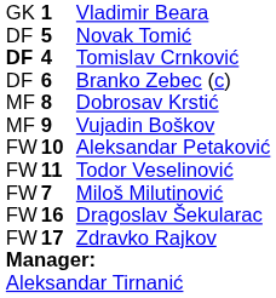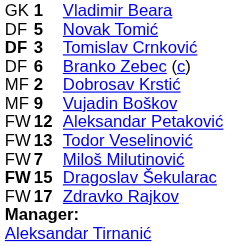Tomislav Crnković | column 2: 4 -> 3
Dobrosav Krstić | column 2: 8 -> 2
Aleksandar Petaković | column 2: 10 -> 12
Todor Veselinović | column 2: 11 -> 13
Dragoslav Šekularac | column 1: normal -> bold
Dragoslav Šekularac | column 2: 16 -> 15
